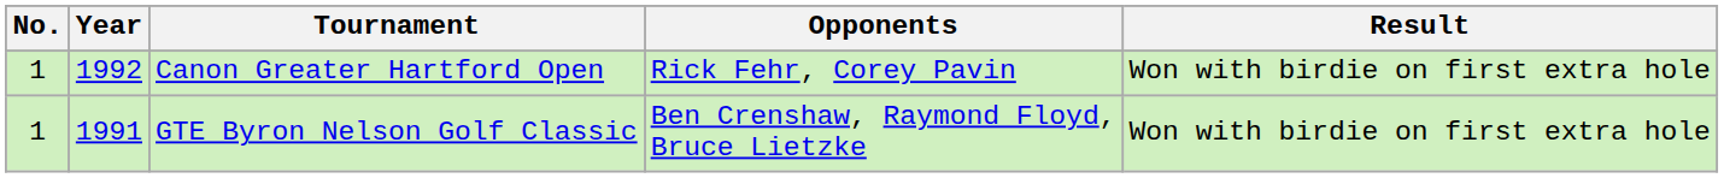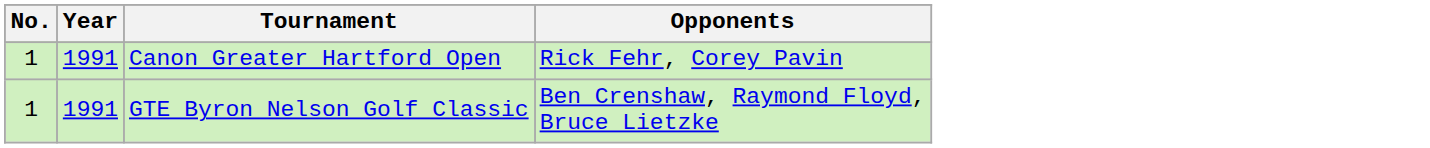- column: Result | Won with birdie on first extra hole | Won with birdie on first extra hole
Canon Greater Hartford Open | Year: 1992 -> 1991
